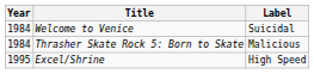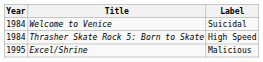Thrasher Skate Rock 5: Born to Skate | Label: Malicious -> High Speed
Excel/Shrine | Label: High Speed -> Malicious
